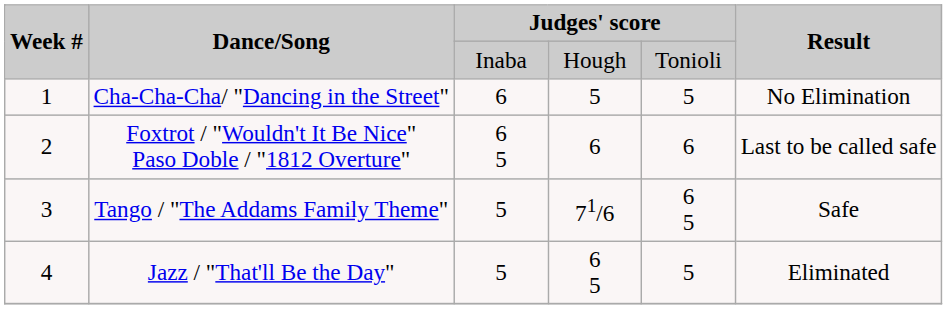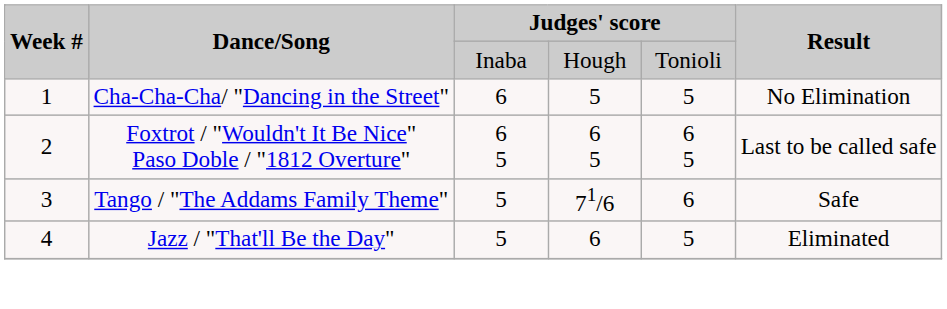Foxtrot / "Wouldn't It Be Nice" Paso Doble / "1812 Overture" | column 4: 6 -> 6 5
Foxtrot / "Wouldn't It Be Nice" Paso Doble / "1812 Overture" | column 5: 6 -> 6 5
Tango / "The Addams Family Theme" | column 5: 6 5 -> 6
Jazz / "That'll Be the Day" | column 4: 6 5 -> 6
